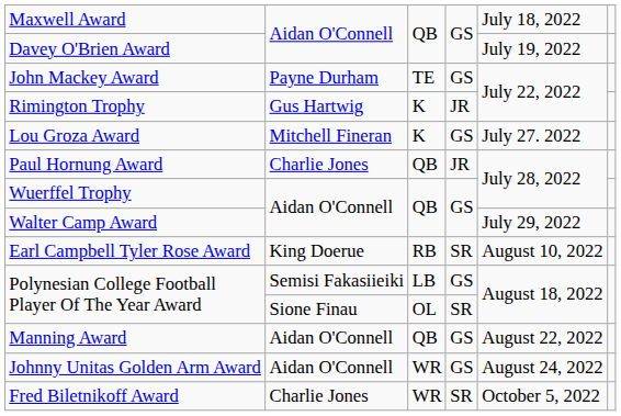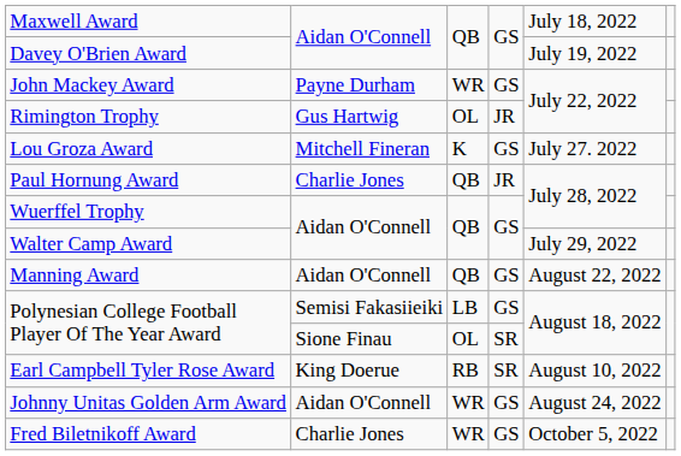John Mackey Award | column 3: TE -> WR
Rimington Trophy | column 3: K -> OL
rows swapped: Earl Campbell Tyler Rose Award <-> Manning Award
Fred Biletnikoff Award | column 4: SR -> GS
